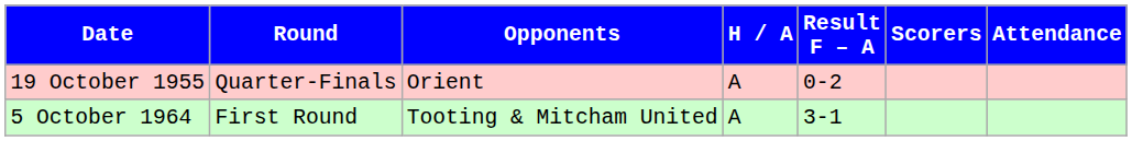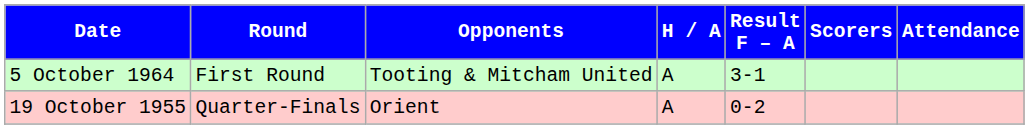rows swapped: 5 October 1964 <-> 19 October 1955
